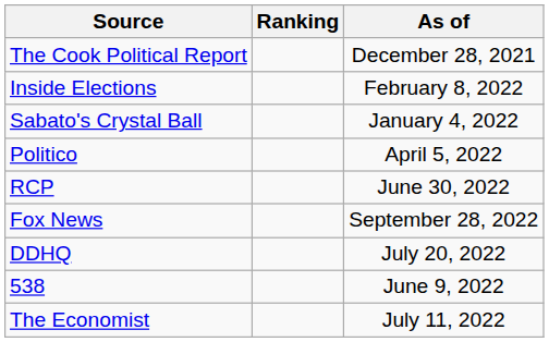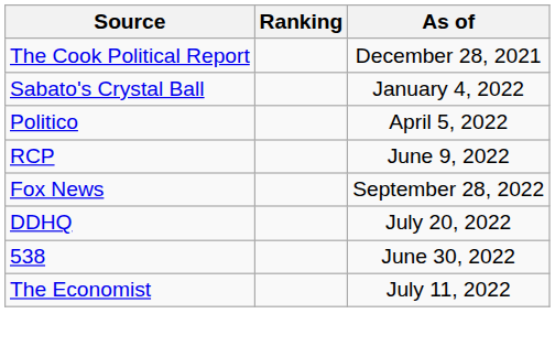- row: Inside Elections | February 8, 2022
RCP | As of: June 30, 2022 -> June 9, 2022
538 | As of: June 9, 2022 -> June 30, 2022
